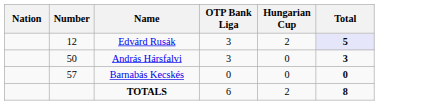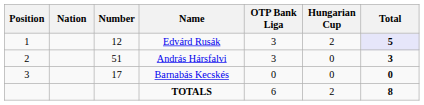+ column: Position | 1 | 2 | 3
András Hársfalvi | Number: 50 -> 51
Barnabás Kecskés | Number: 57 -> 17
